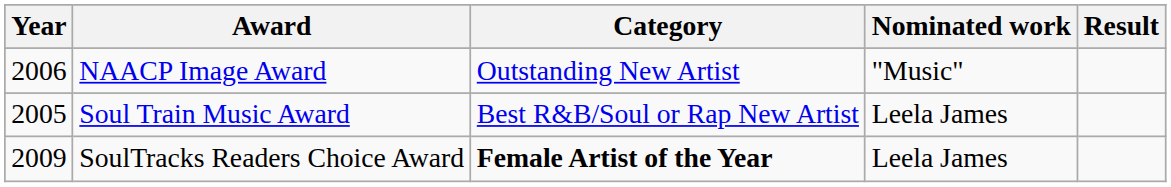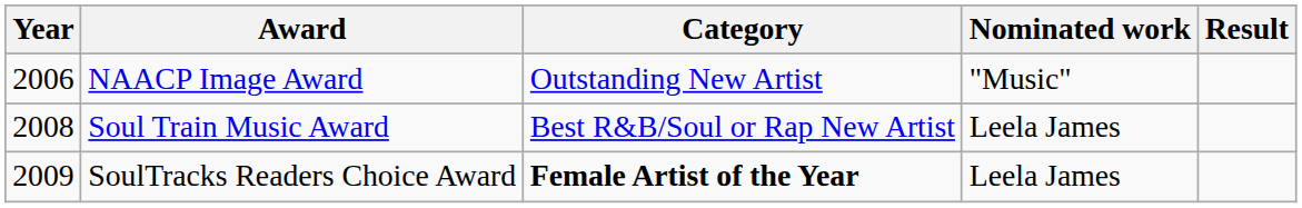Soul Train Music Award | Year: 2005 -> 2008
